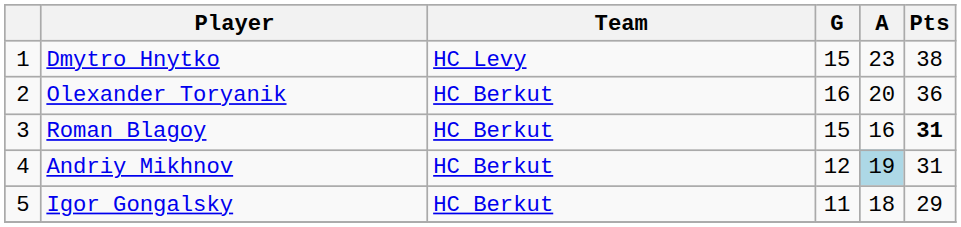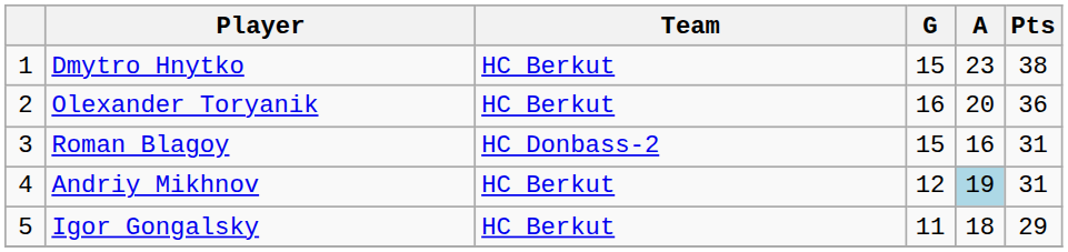Dmytro Hnytko | Team: HC Levy -> HC Berkut
Roman Blagoy | Team: HC Berkut -> HC Donbass-2
Roman Blagoy | Pts: bold -> normal
